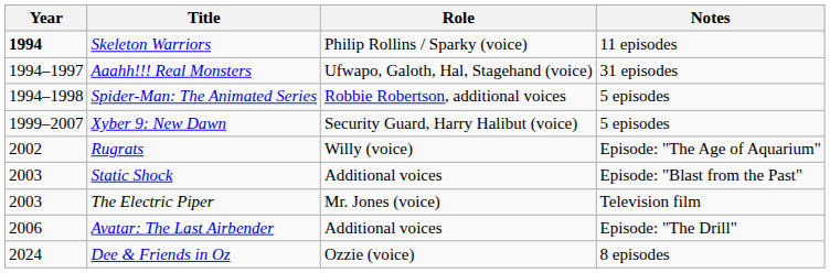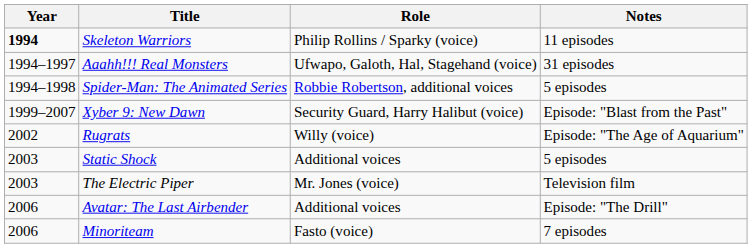Xyber 9: New Dawn | Notes: 5 episodes -> Episode: "Blast from the Past"
Static Shock | Notes: Episode: "Blast from the Past" -> 5 episodes
+ row: 2006 | Minoriteam | Fasto (voice) | 7 episodes
- row: 2024 | Dee & Friends in Oz | Ozzie (voice) | 8 episodes
